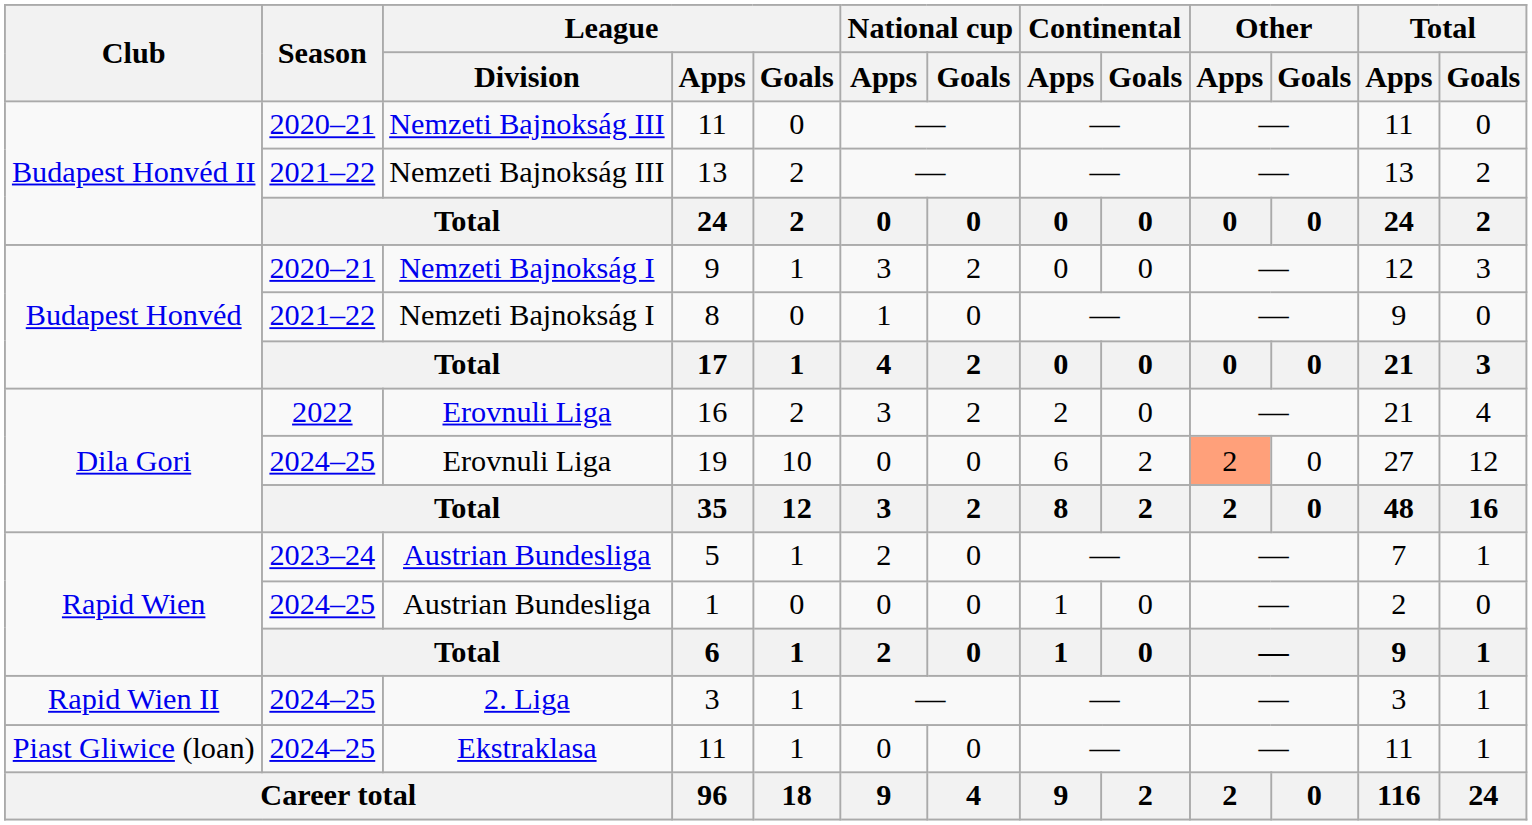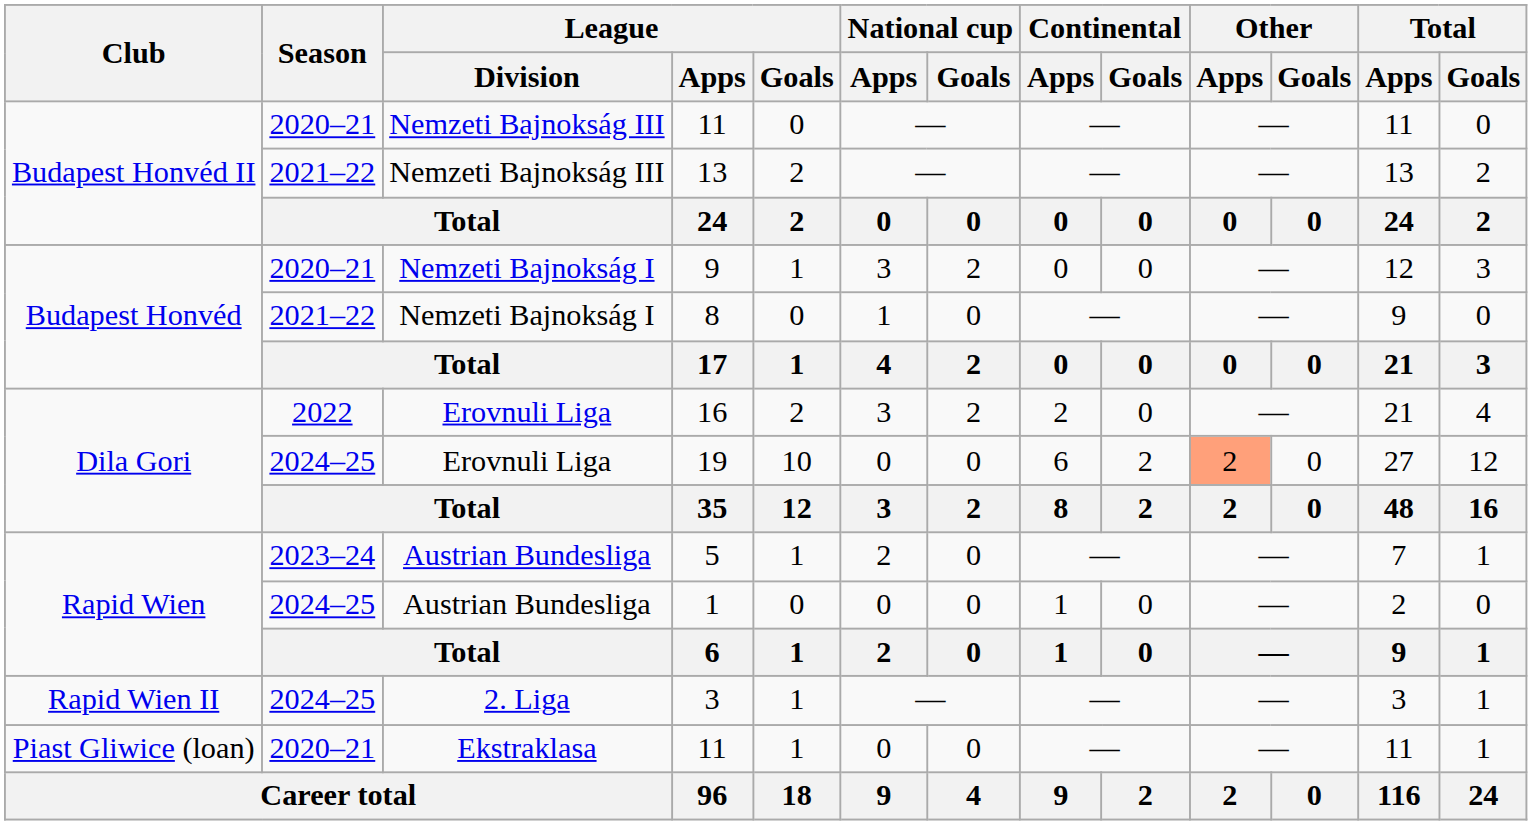Piast Gliwice (loan) / 11 | Season: 2024–25 -> 2020–21
